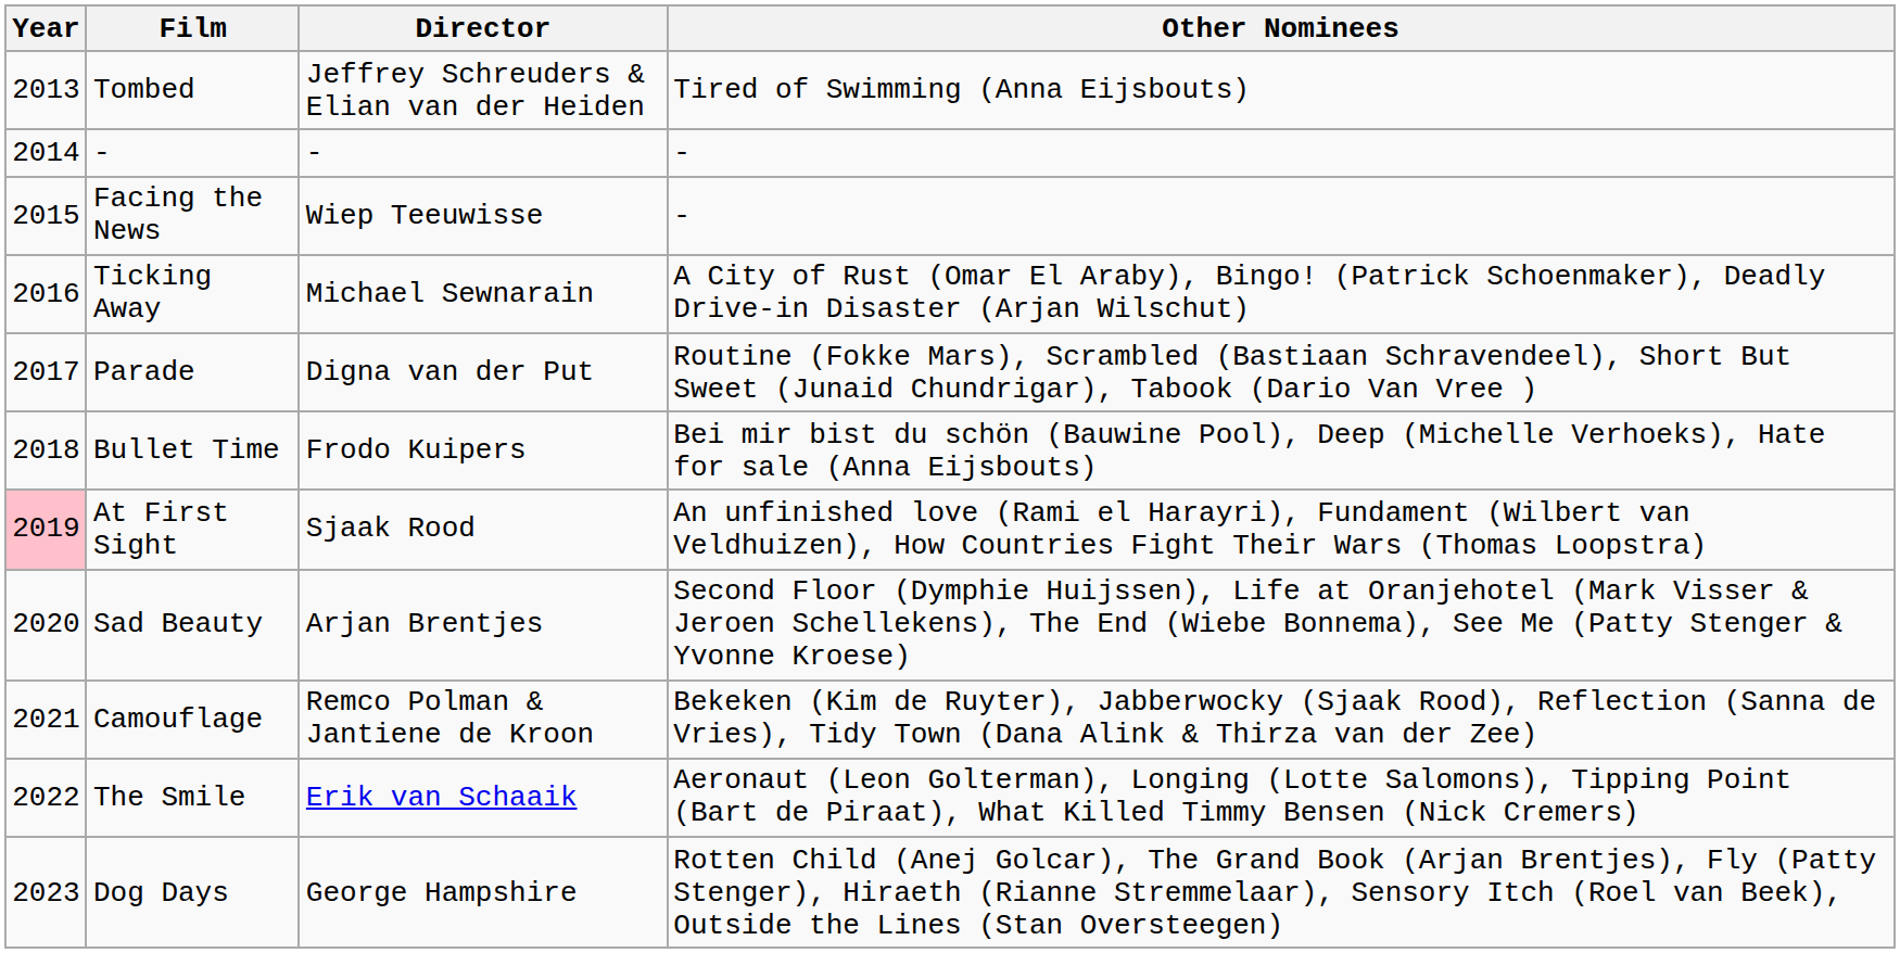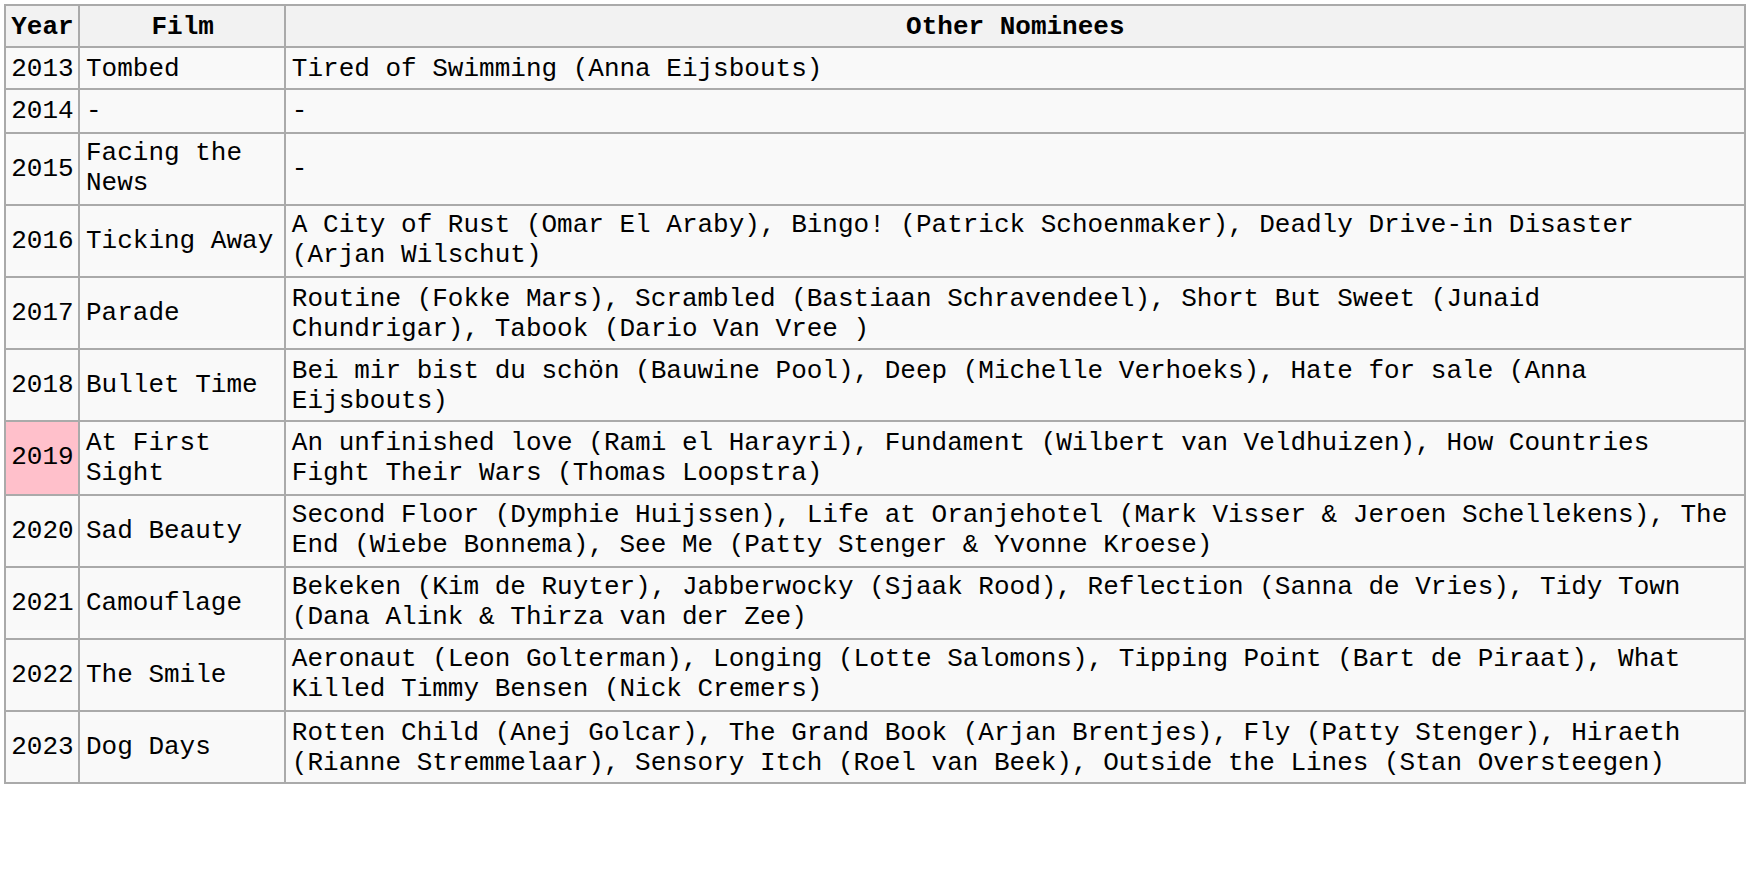- column: Director | Jeffrey Schreuders & Elian van der Heiden | - | Wiep Teeuwisse | Michael Sewnarain | Digna van der Put | Frodo Kuipers | Sjaak Rood | Arjan Brentjes | Remco Polman & Jantiene de Kroon | Erik van Schaaik | George Hampshire
